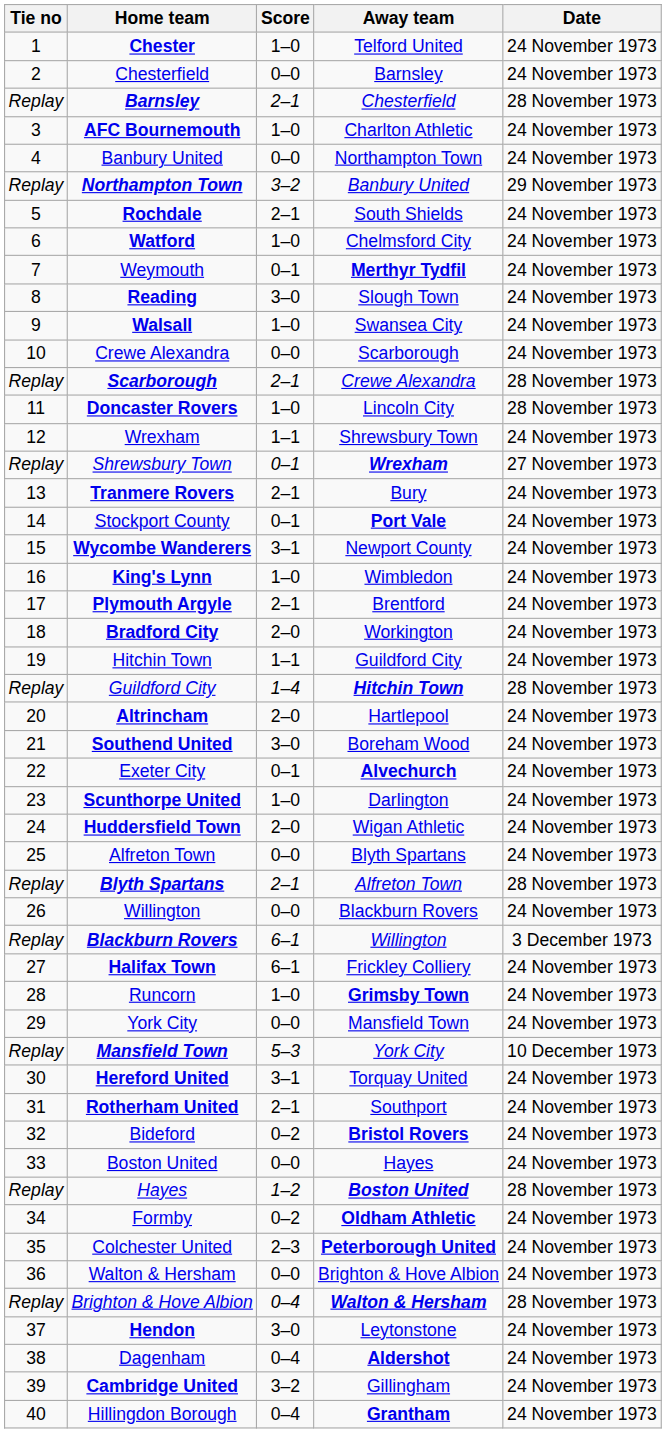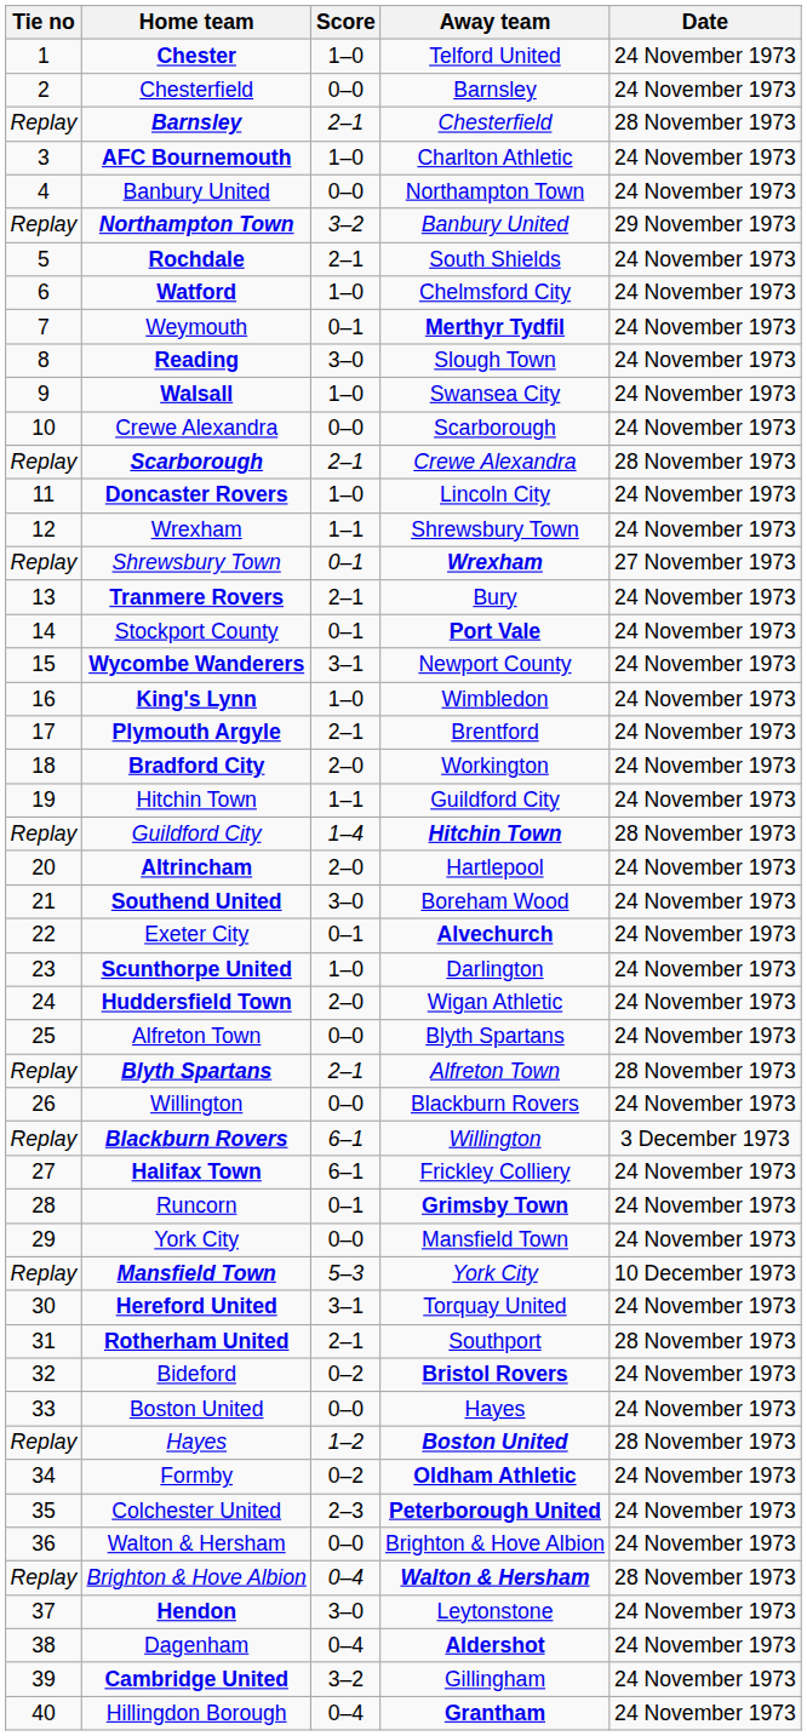Doncaster Rovers | Date: 28 November 1973 -> 24 November 1973
Runcorn | Score: 1–0 -> 0–1
Rotherham United | Date: 24 November 1973 -> 28 November 1973
